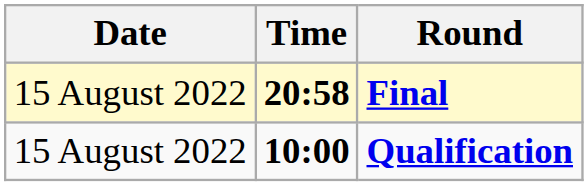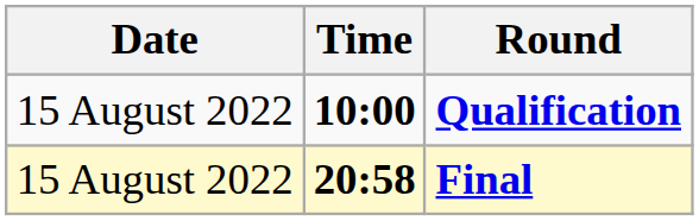rows swapped: Qualification <-> Final
